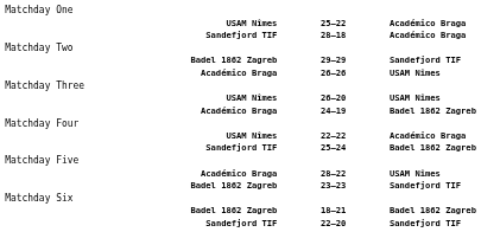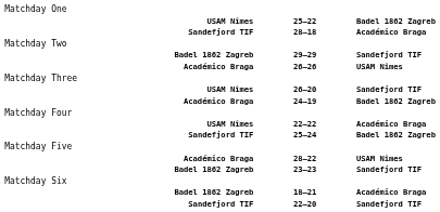25–22 | column 3: Académico Braga -> Badel 1862 Zagreb
26–20 | column 3: USAM Nîmes -> Sandefjord TIF
18–21 | column 3: Badel 1862 Zagreb -> Académico Braga
